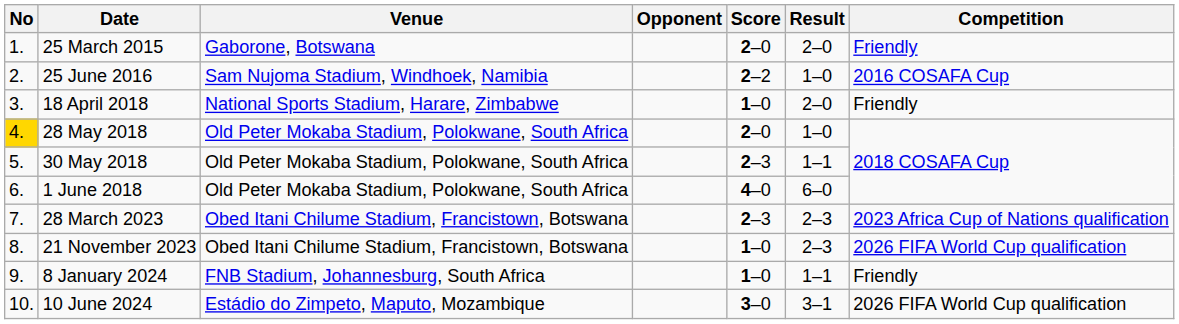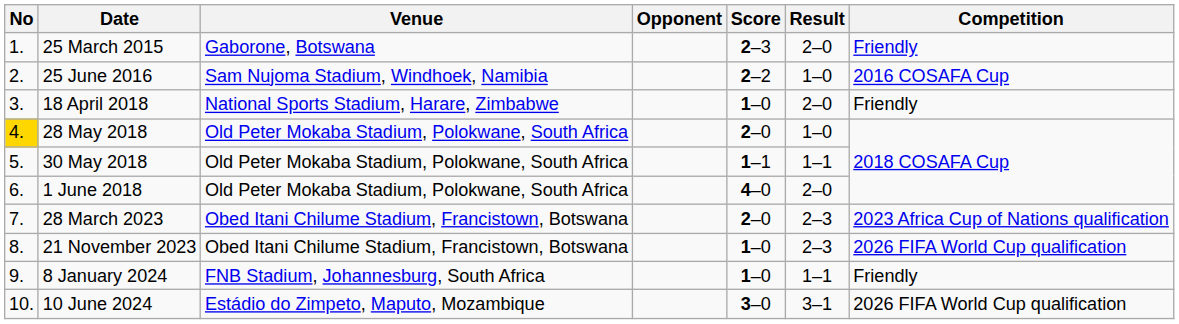25 March 2015 | Score: 2–0 -> 2–3
30 May 2018 | Score: 2–3 -> 1–1
1 June 2018 | Result: 6–0 -> 2–0
28 March 2023 | Score: 2–3 -> 2–0
